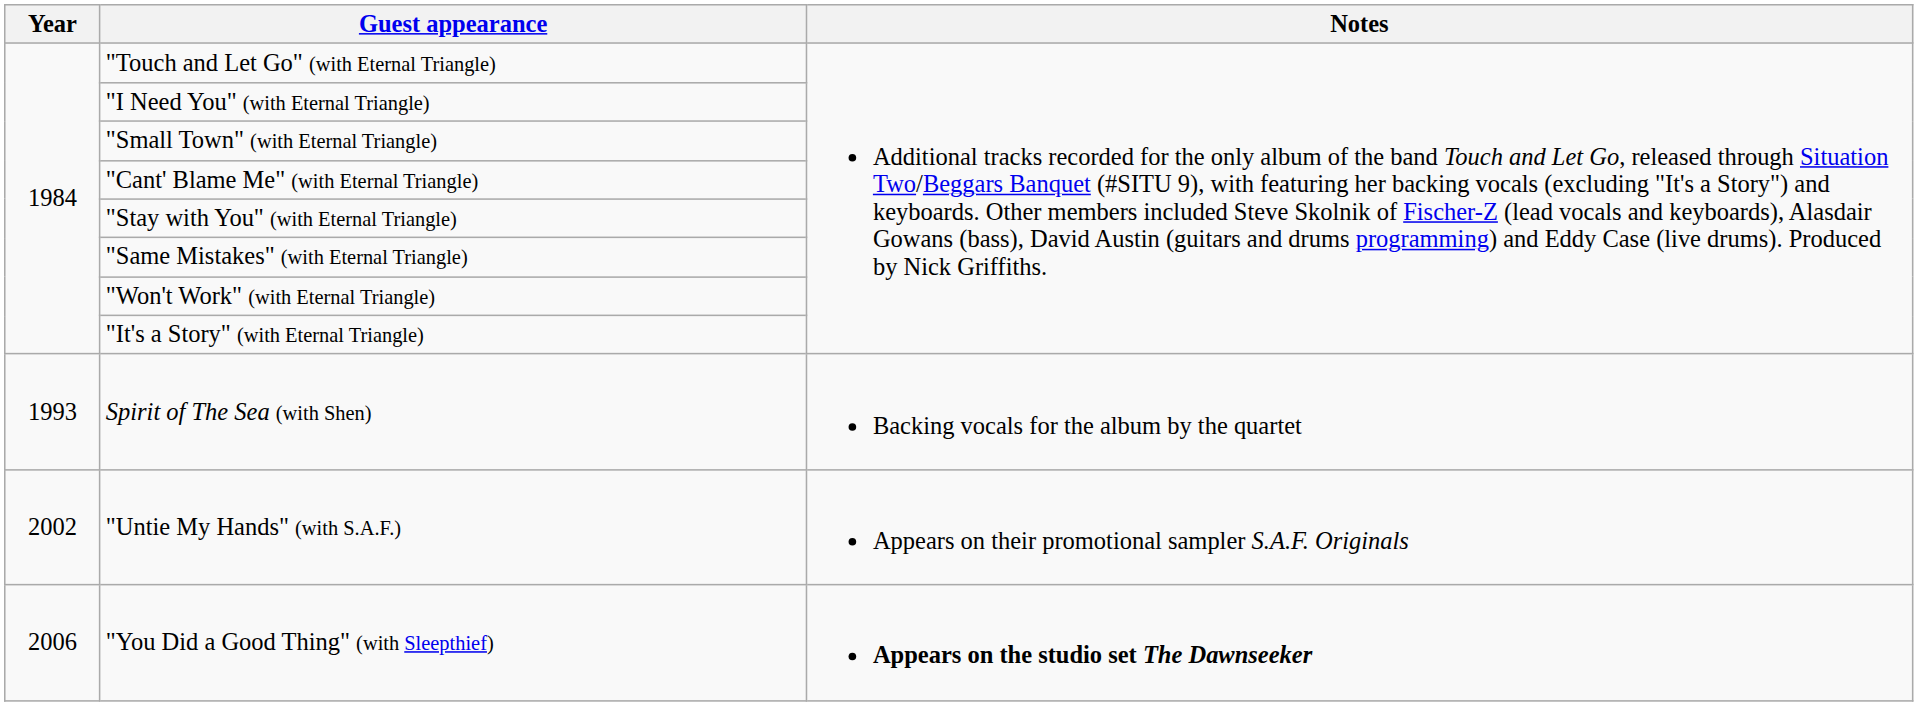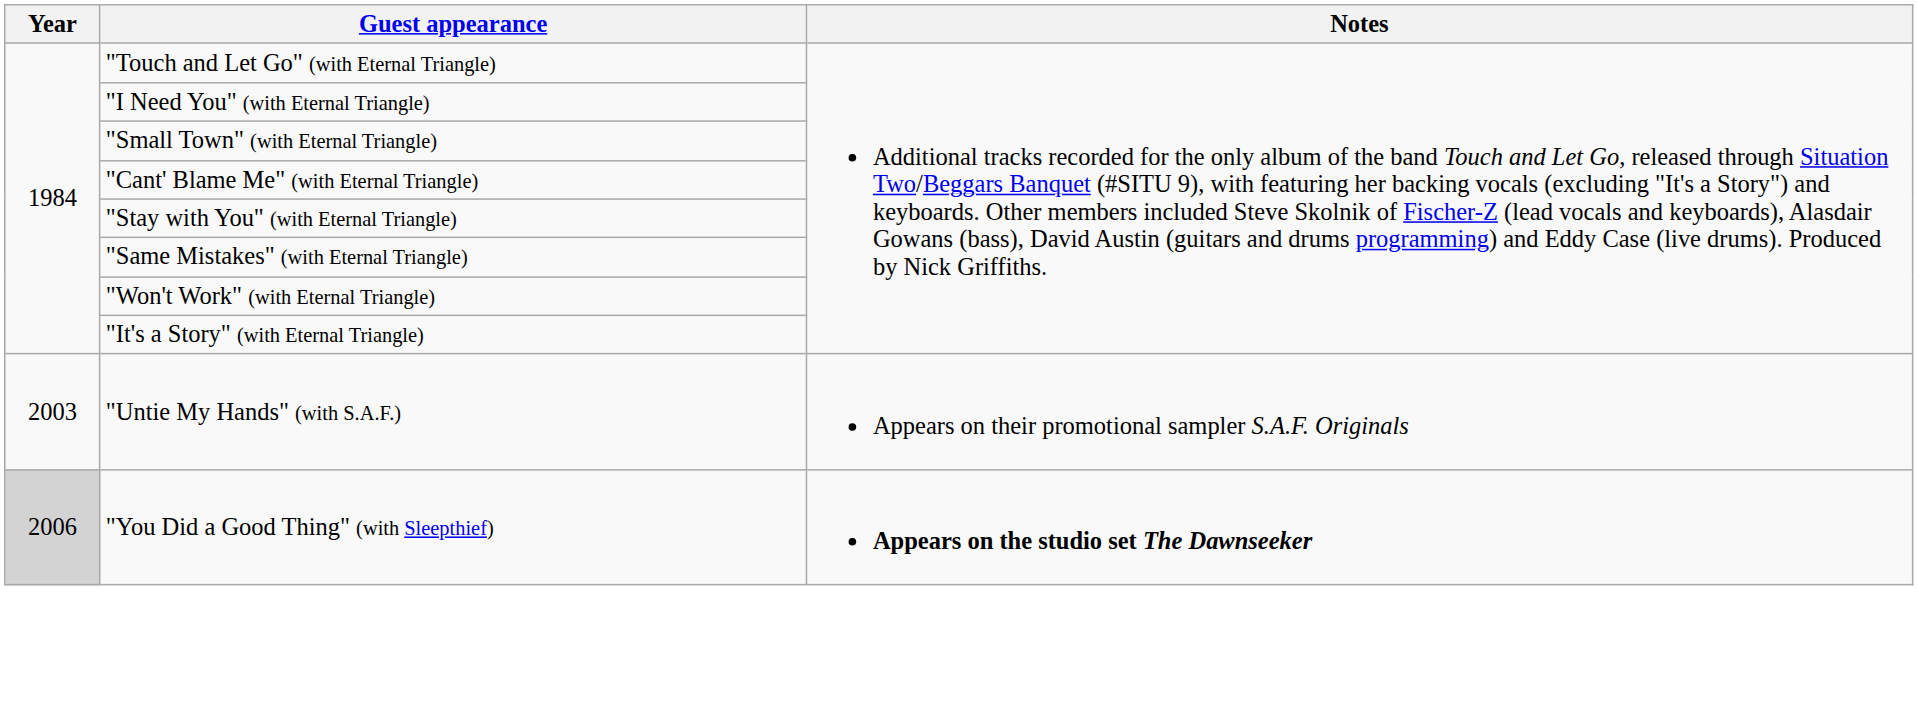- row: 1993 | Spirit of The Sea (with Shen) | Backing vocals for the album by the quartet
"Untie My Hands" (with S.A.F.) | Year: 2002 -> 2003
"You Did a Good Thing" (with Sleepthief) | Year: no background -> lightgrey background
